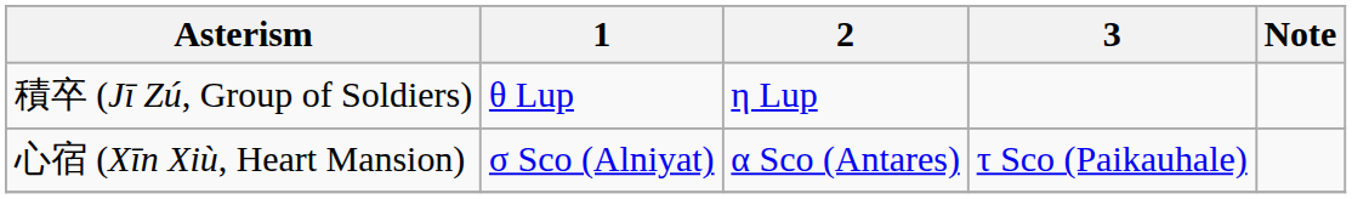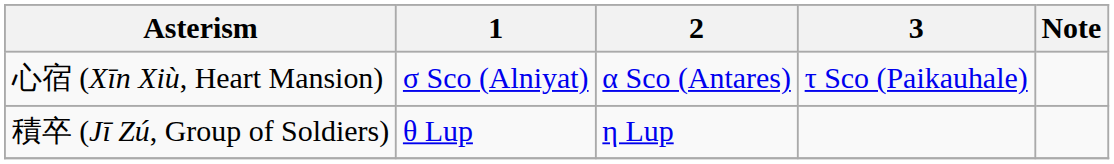rows swapped: 心宿 (Xīn Xiù, Heart Mansion) <-> 積卒 (Jī Zú, Group of Soldiers)
